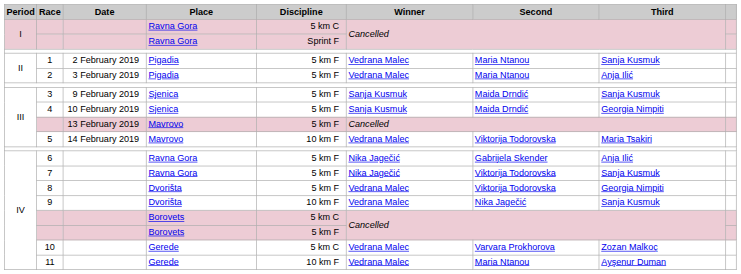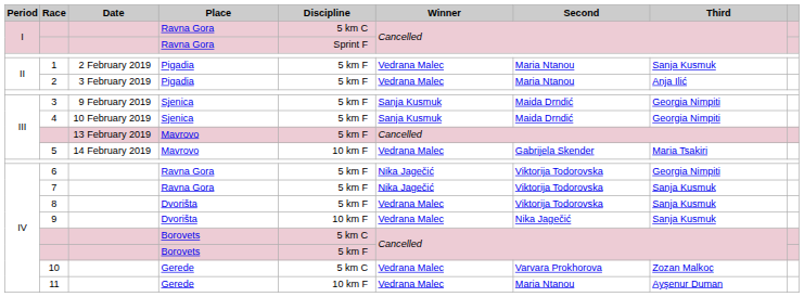3 | Third: Sanja Kusmuk -> Georgia Nimpiti
5 | Second: Viktorija Todorovska -> Gabrijela Skender
6 | Second: Gabrijela Skender -> Viktorija Todorovska
6 | Third: Anja Ilić -> Georgia Nimpiti
8 | Third: Georgia Nimpiti -> Sanja Kusmuk
